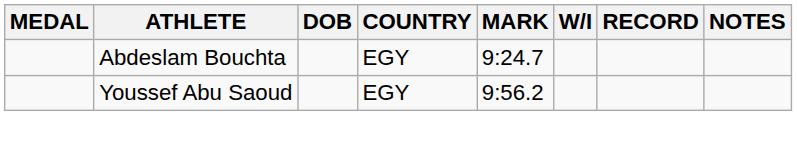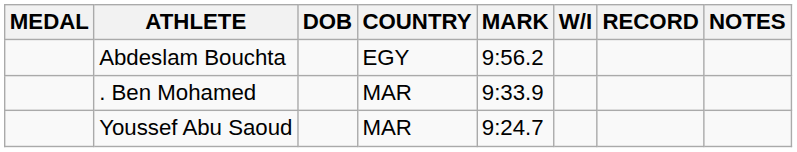Abdeslam Bouchta | MARK: 9:24.7 -> 9:56.2
+ row: . Ben Mohamed | MAR | 9:33.9
Youssef Abu Saoud | COUNTRY: EGY -> MAR
Youssef Abu Saoud | MARK: 9:56.2 -> 9:24.7
